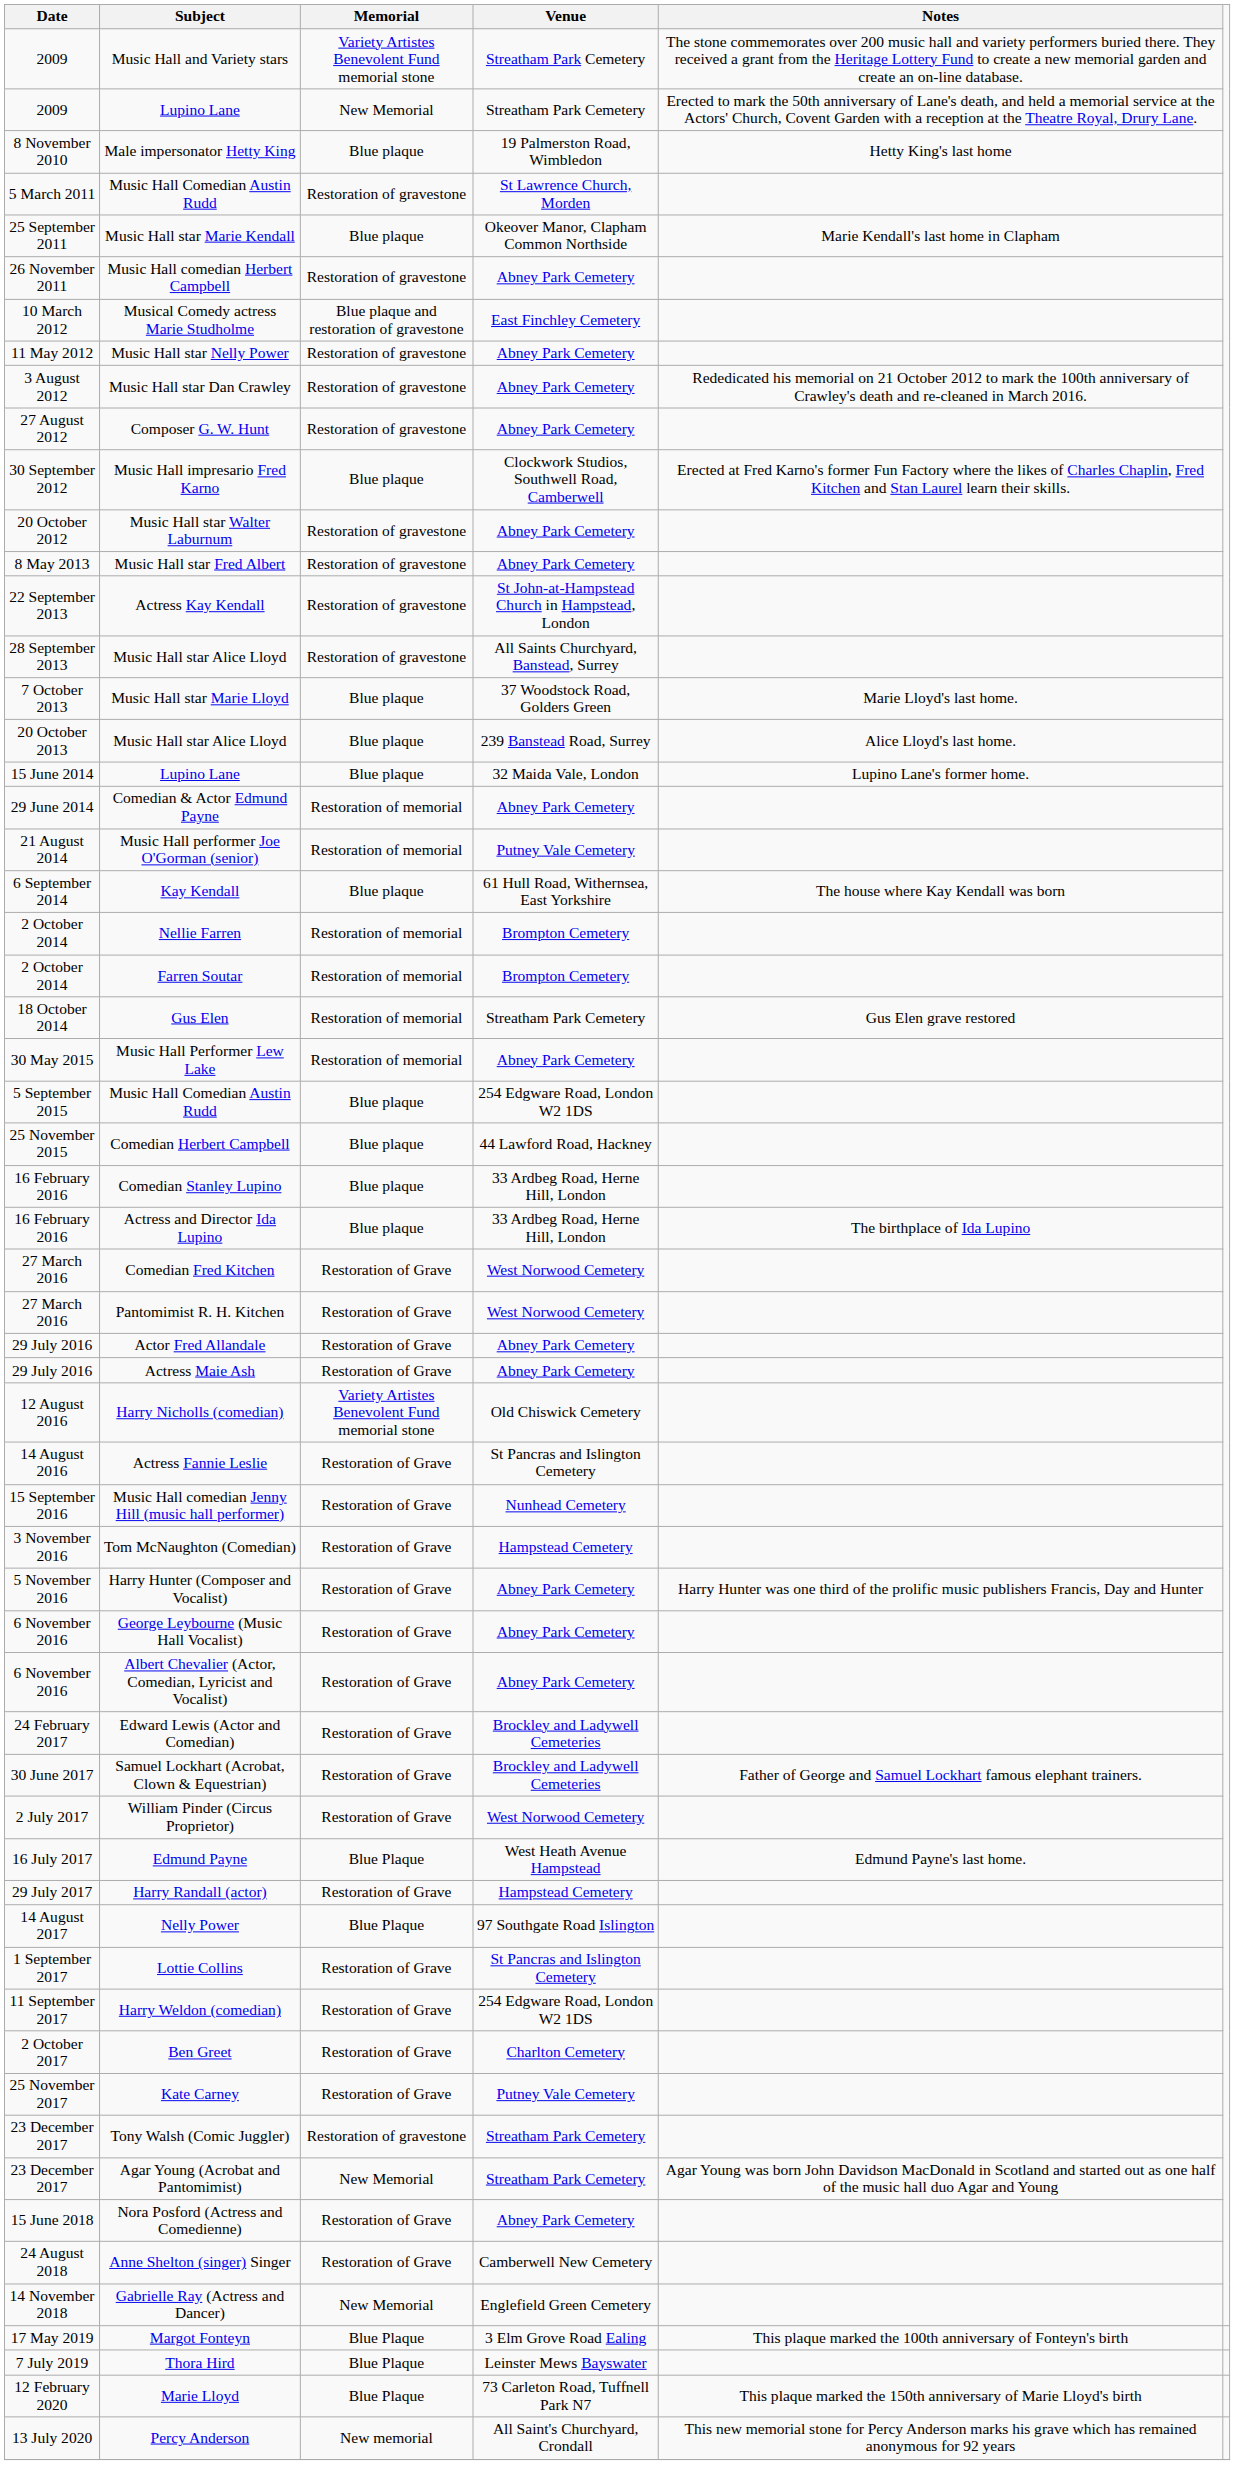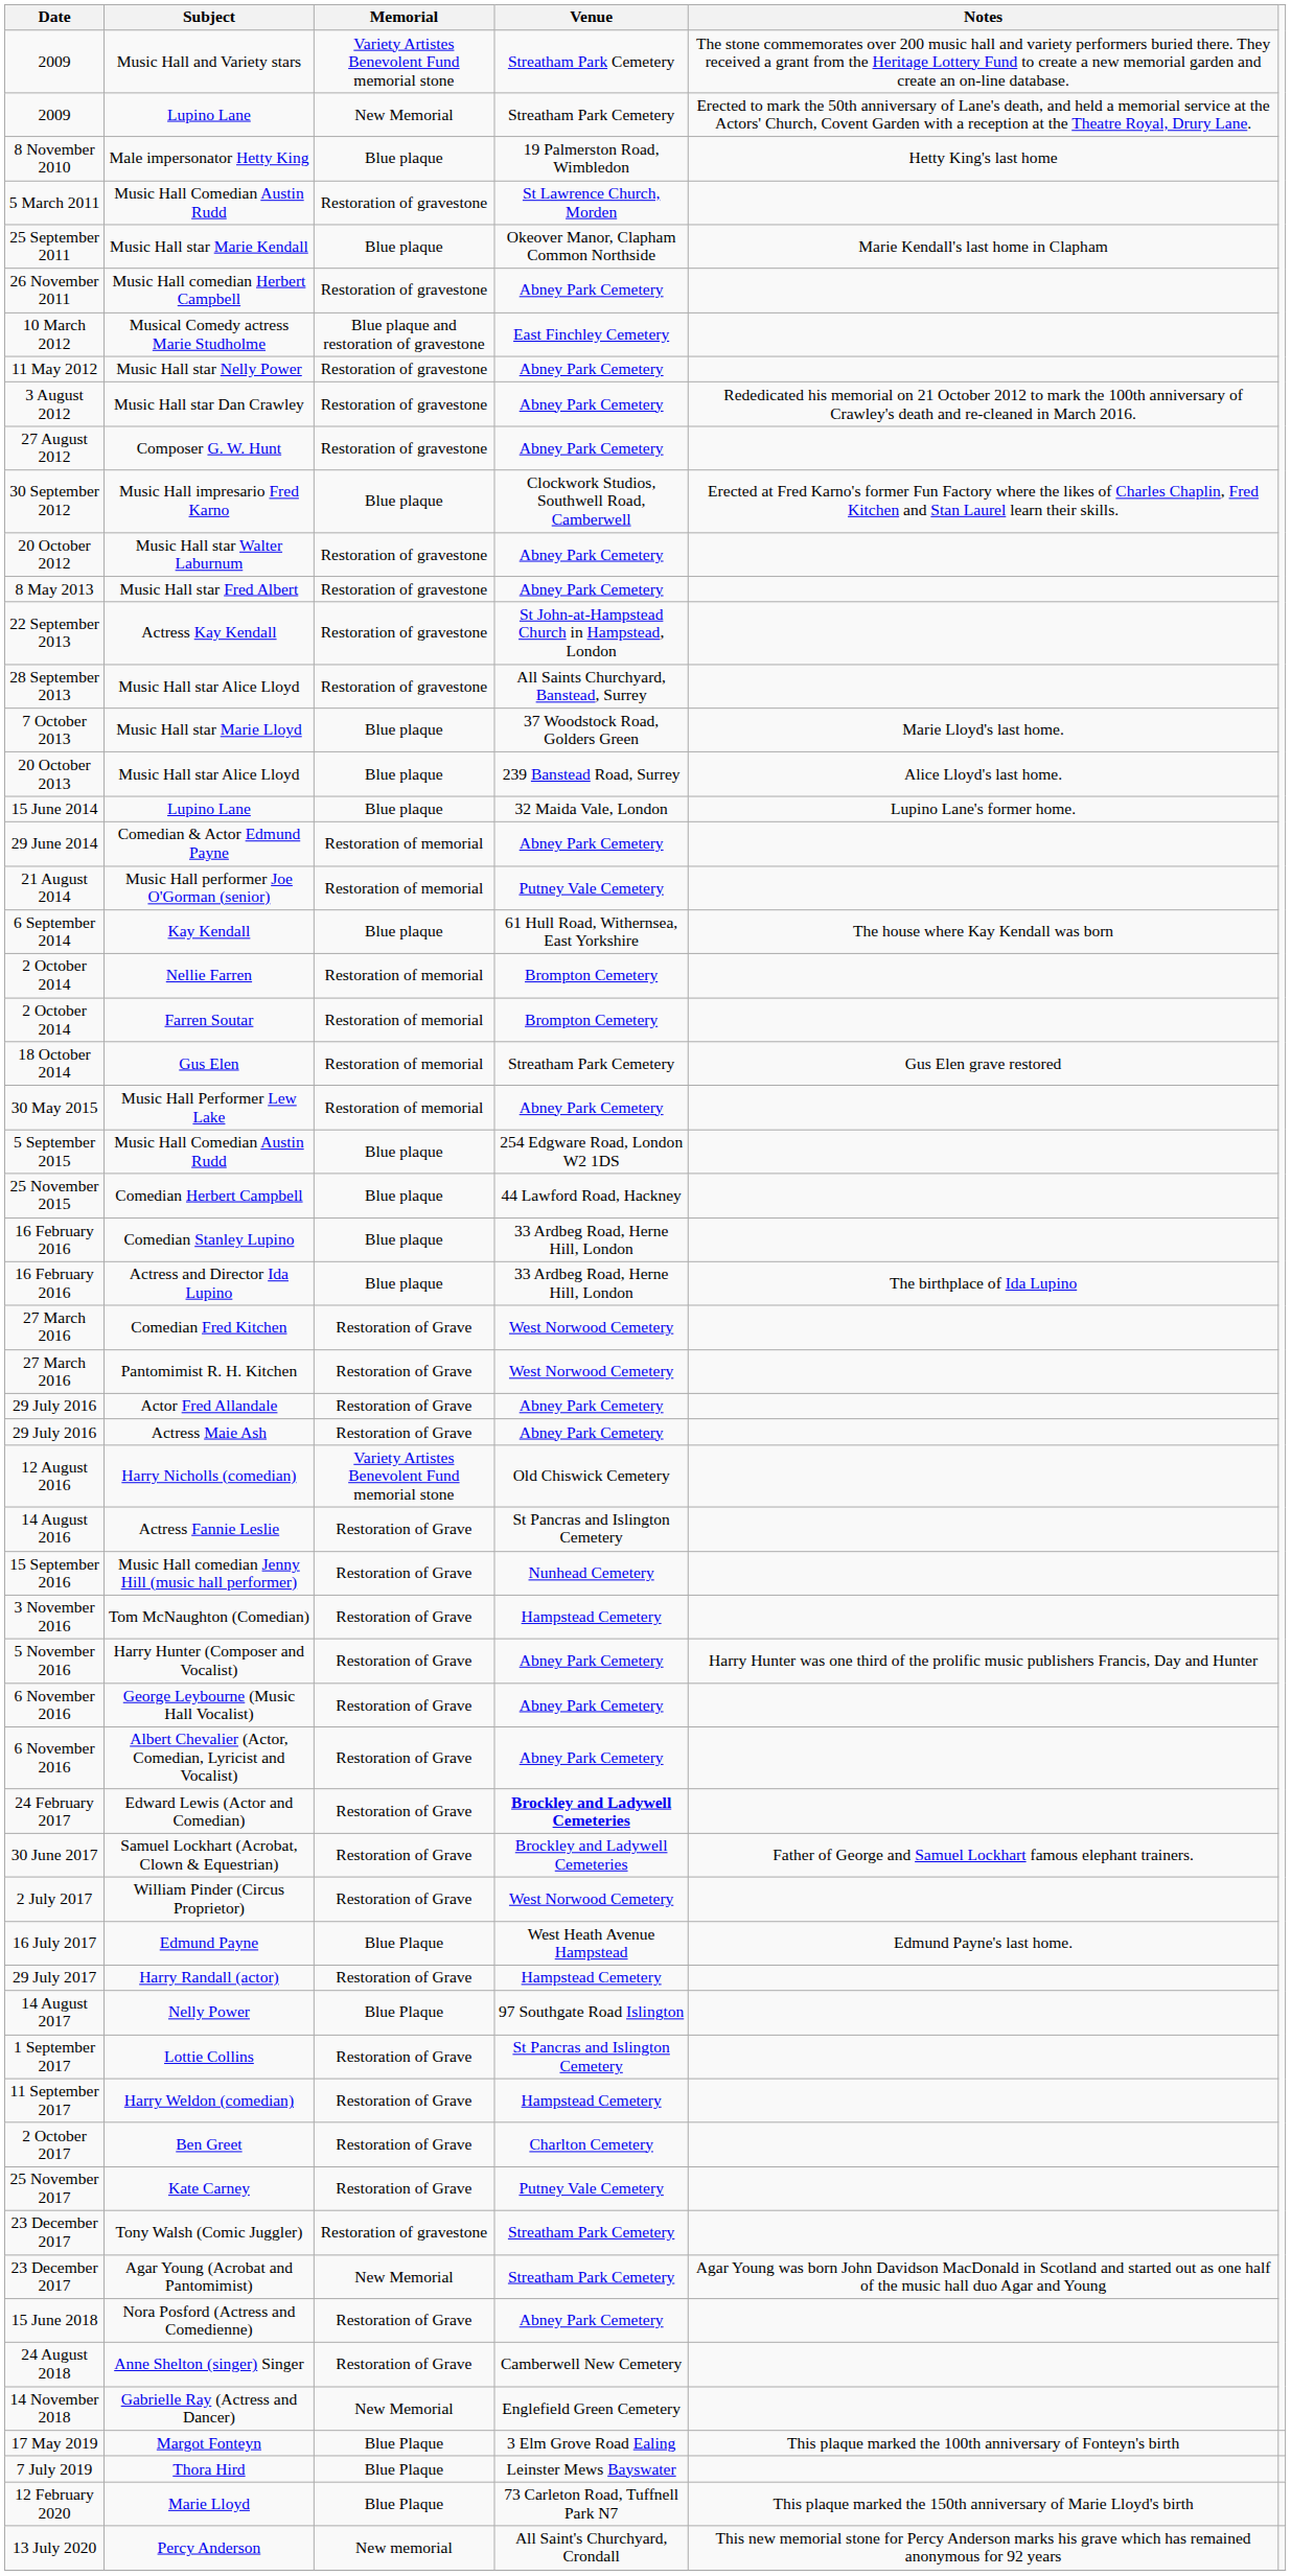Edward Lewis (Actor and Comedian) | Venue: normal -> bold
Harry Weldon (comedian) | Venue: 254 Edgware Road, London W2 1DS -> Hampstead Cemetery
